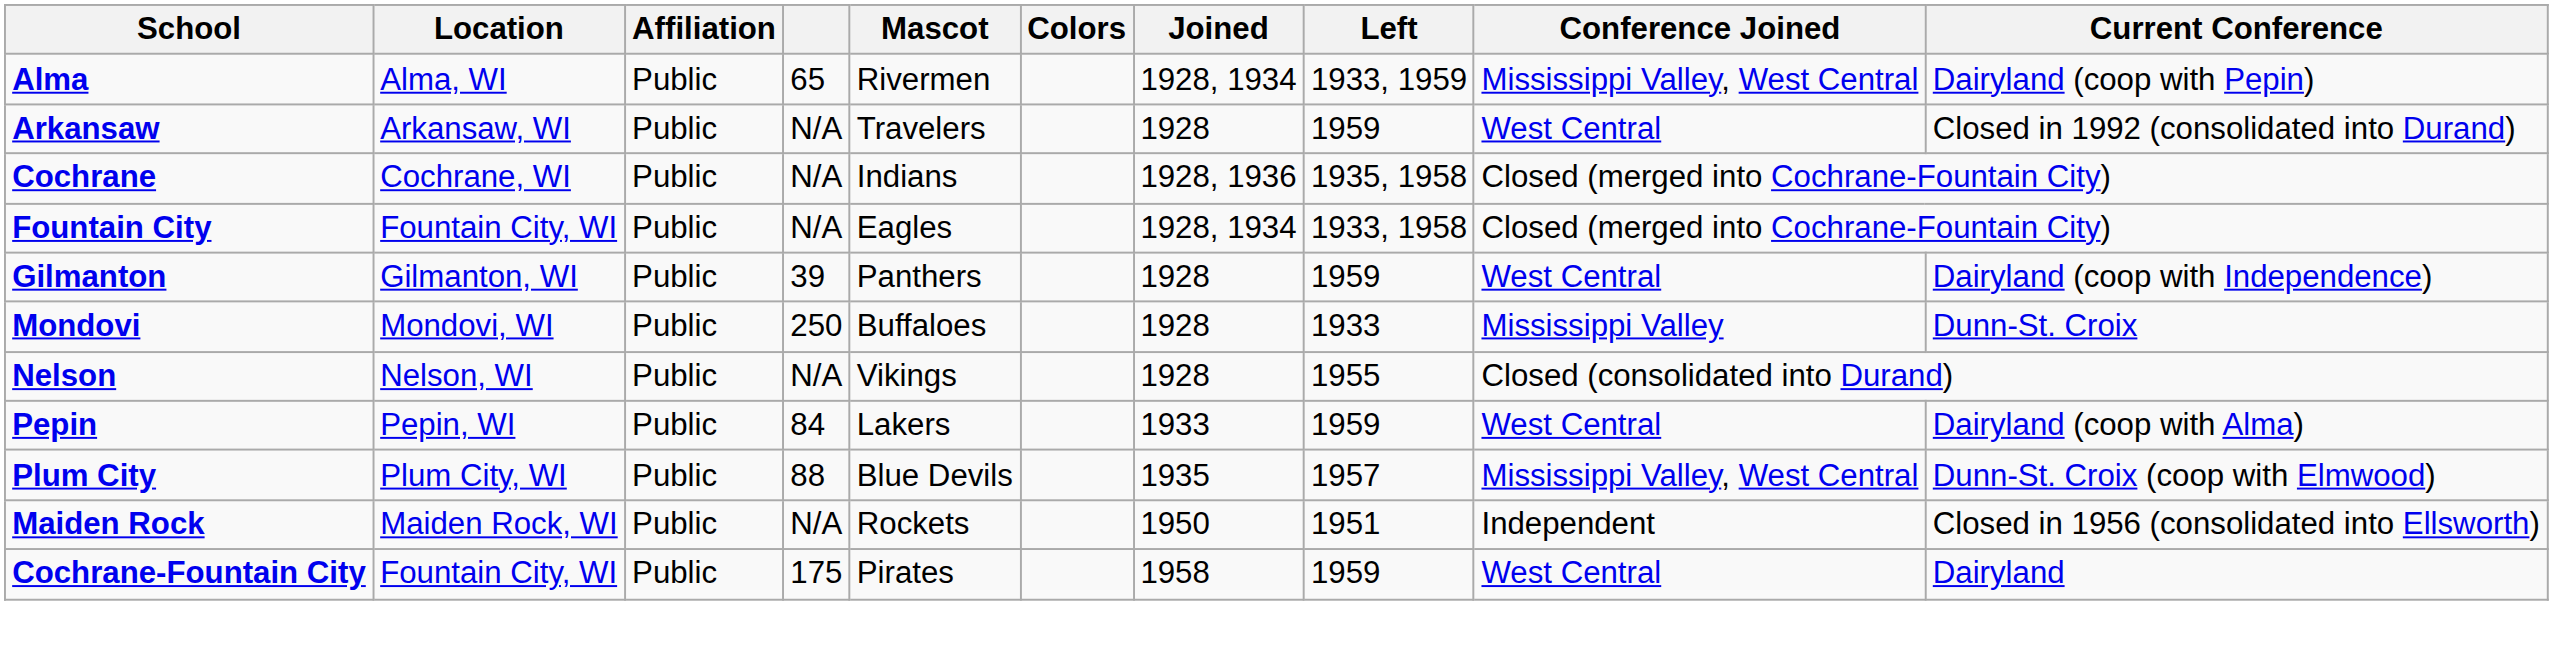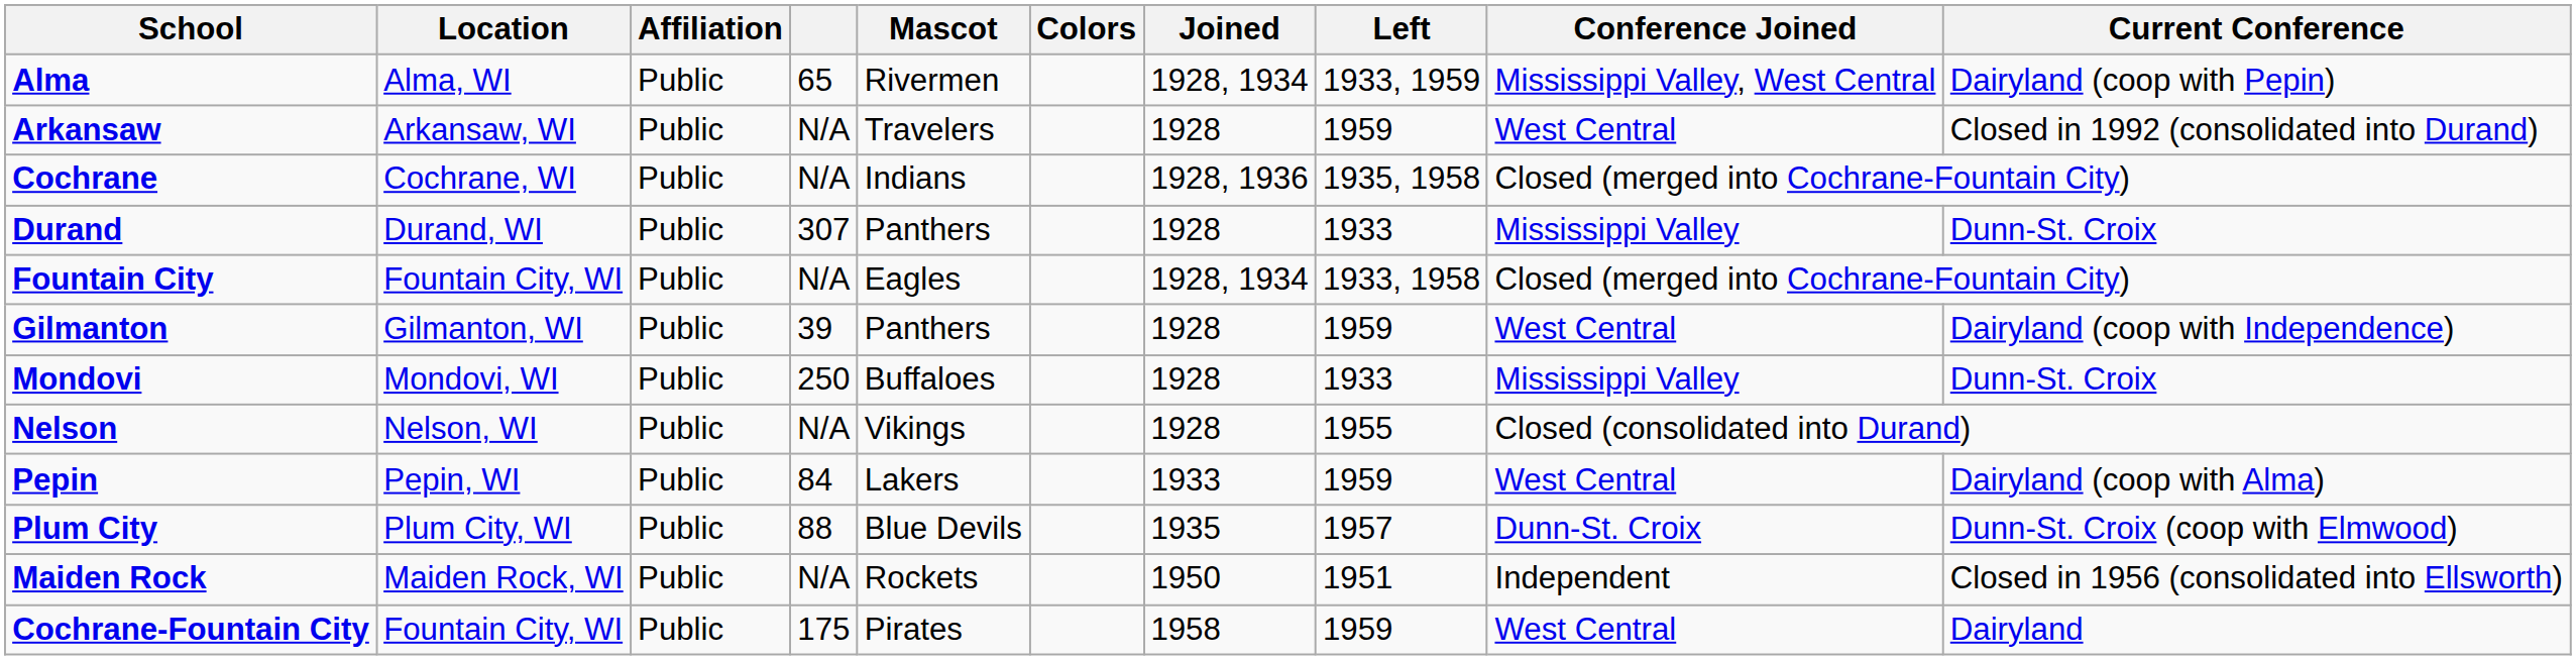+ row: Durand | Durand, WI | Public | 307 | Panthers | 1928 | 1933 | Mississippi Valley | Dunn-St. Croix
Plum City | Conference Joined: Mississippi Valley, West Central -> Dunn-St. Croix
